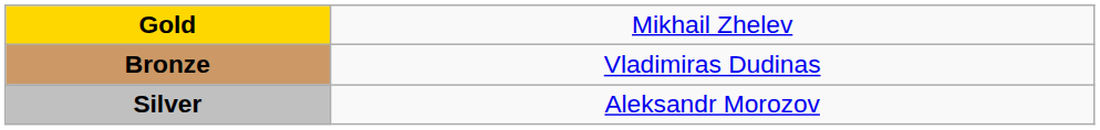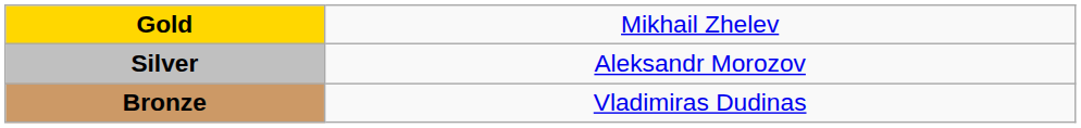rows swapped: Silver <-> Bronze
